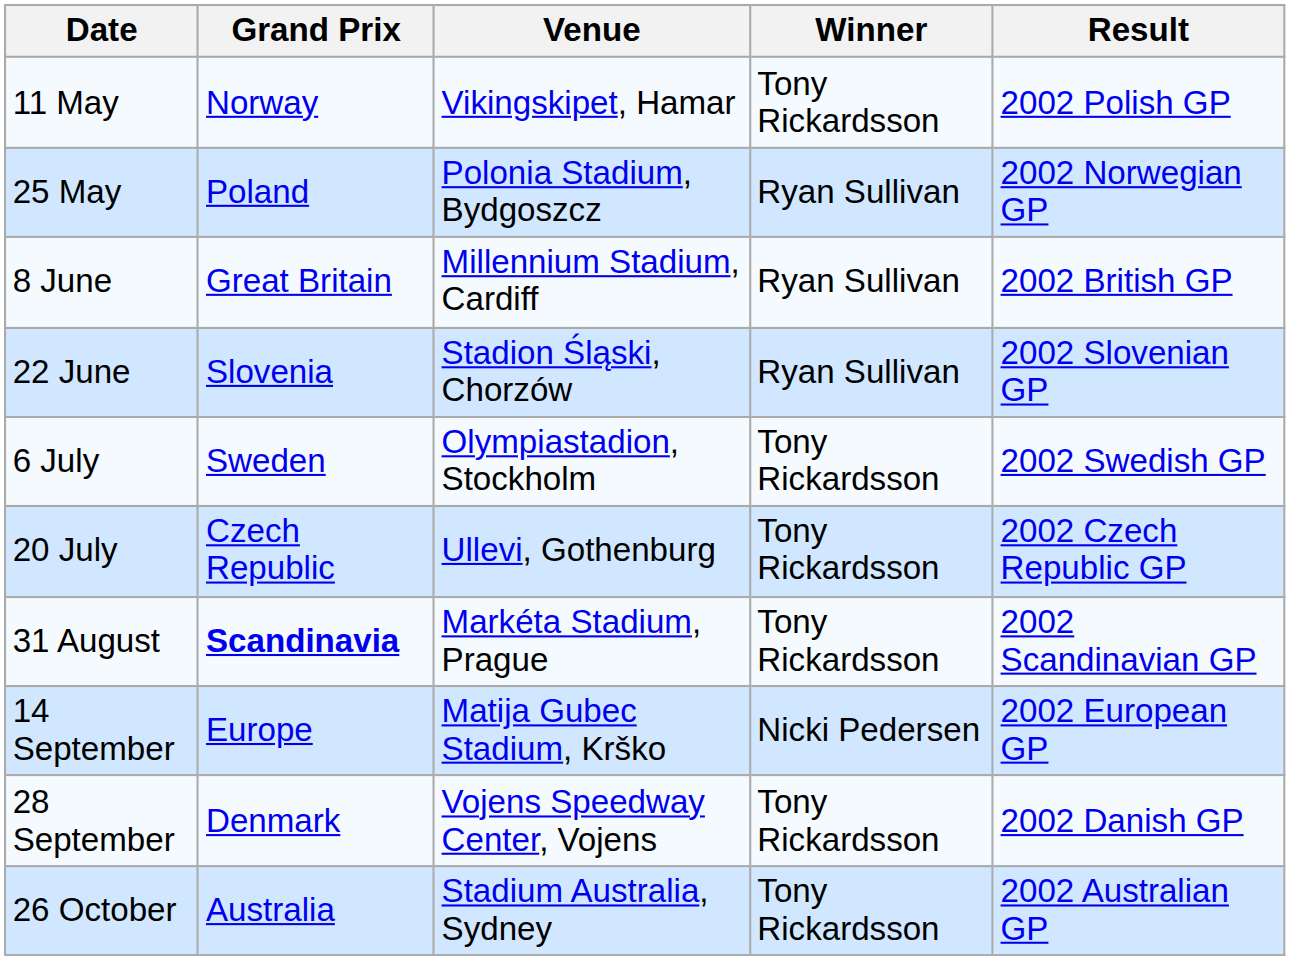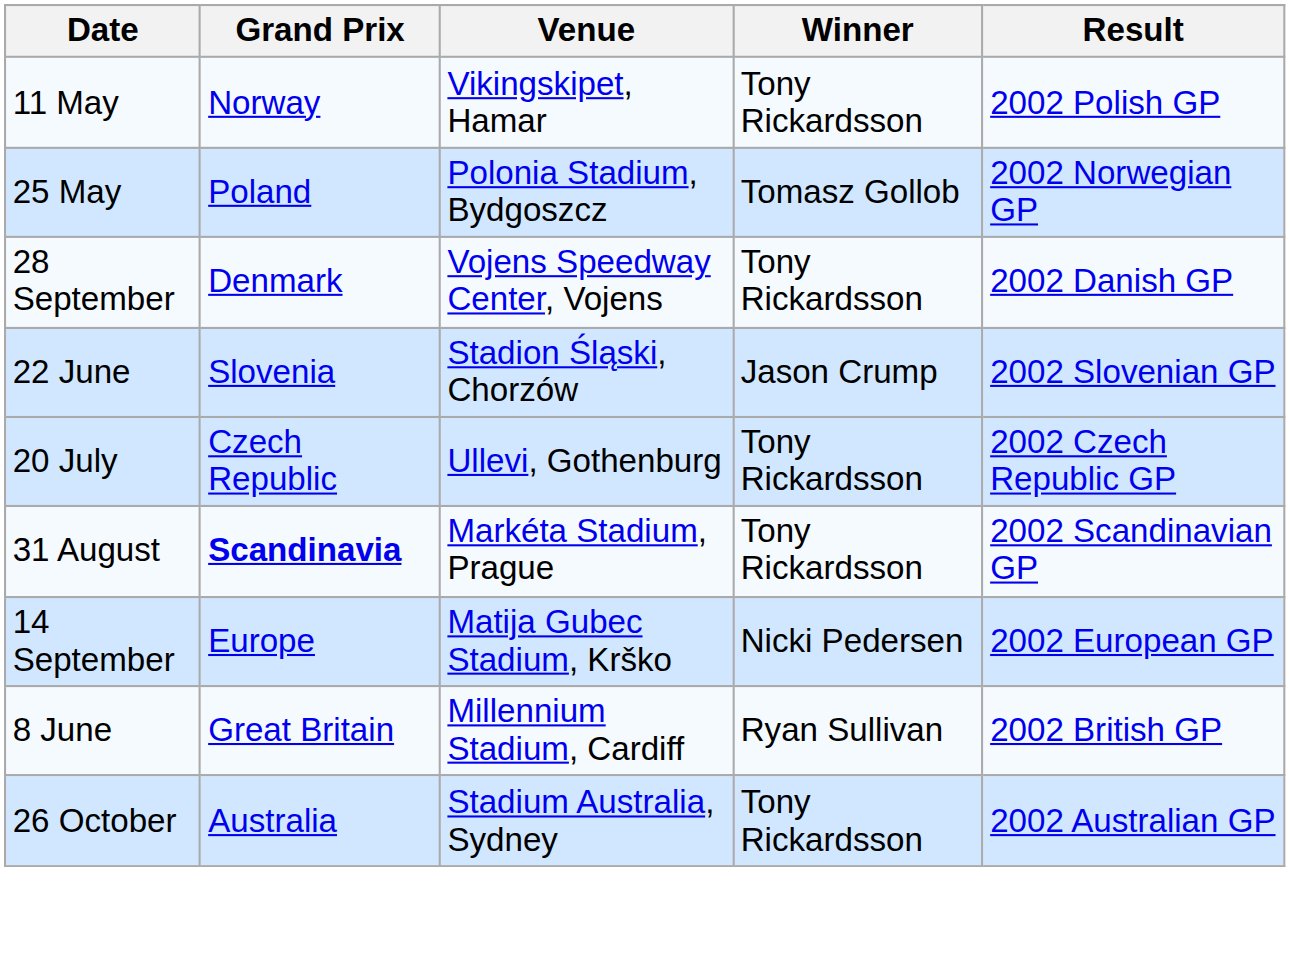25 May | Winner: Ryan Sullivan -> Tomasz Gollob
rows swapped: 8 June <-> 28 September
22 June | Winner: Ryan Sullivan -> Jason Crump
- row: 6 July | Sweden | Olympiastadion, Stockholm | Tony Rickardsson | 2002 Swedish GP
